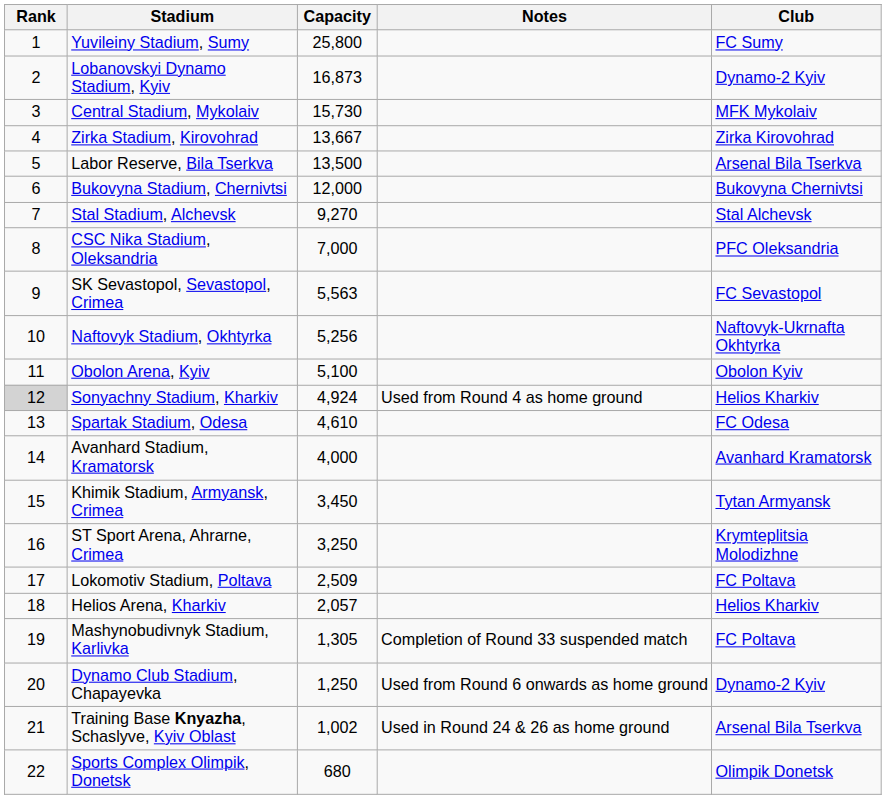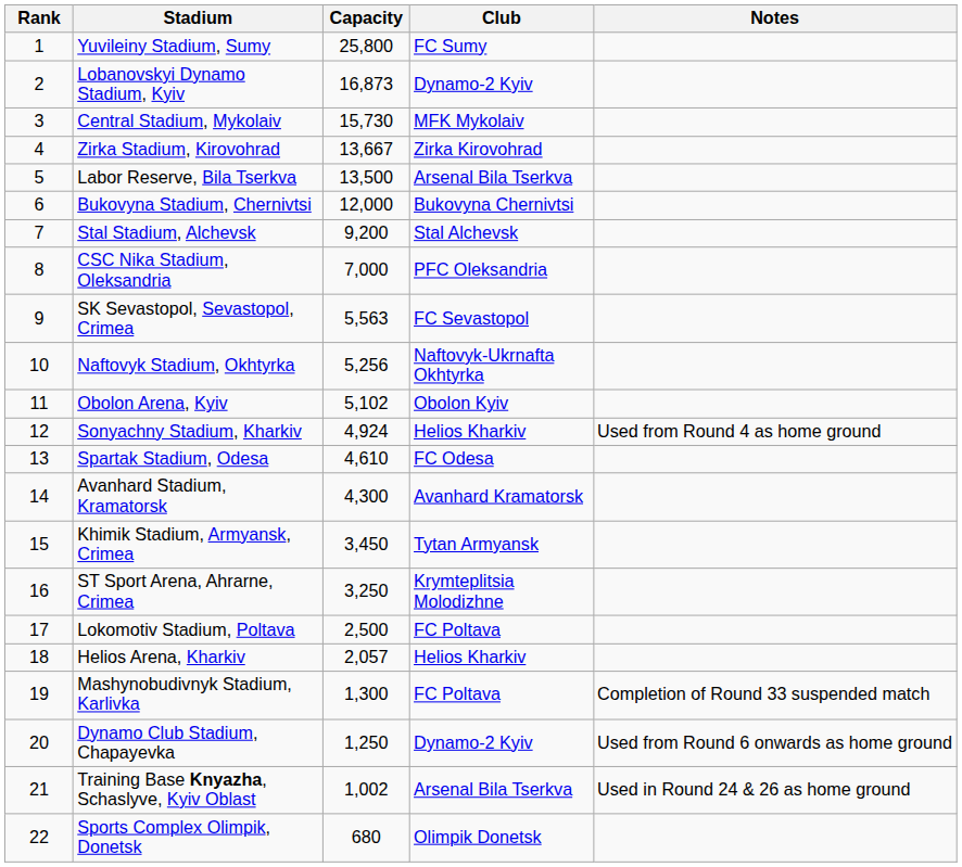columns swapped: Club <-> Notes
Stal Stadium, Alchevsk | Capacity: 9,270 -> 9,200
Obolon Arena, Kyiv | Capacity: 5,100 -> 5,102
Sonyachny Stadium, Kharkiv | Rank: lightgrey background -> no background
Avanhard Stadium, Kramatorsk | Capacity: 4,000 -> 4,300
Lokomotiv Stadium, Poltava | Capacity: 2,509 -> 2,500
Mashynobudivnyk Stadium, Karlivka | Capacity: 1,305 -> 1,300
